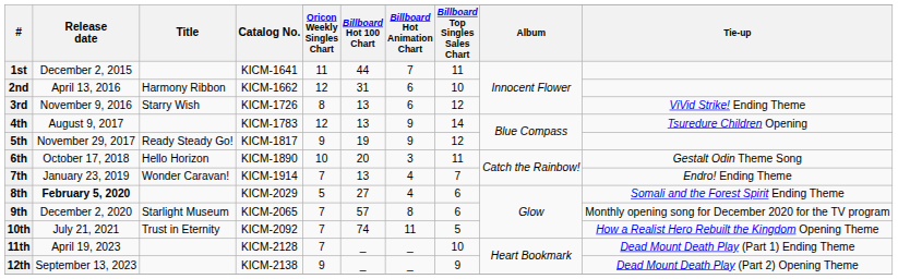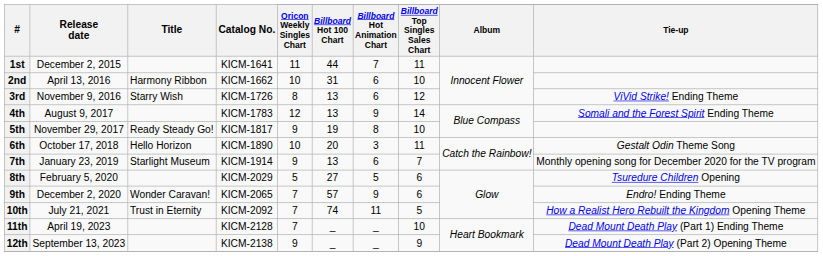2nd | Oricon Weekly Singles Chart: 12 -> 10
4th | Tie-up: Tsuredure Children Opening -> Somali and the Forest Spirit Ending Theme
5th | Billboard Hot Animation Chart: 9 -> 8
5th | Billboard Top Singles Sales Chart: 12 -> 10
7th | Title: Wonder Caravan! -> Starlight Museum
7th | Oricon Weekly Singles Chart: 7 -> 9
7th | Billboard Hot Animation Chart: 4 -> 6
7th | Tie-up: Endro! Ending Theme -> Monthly opening song for December 2020 for the TV program
8th | Release date: bold -> normal
8th | Billboard Hot Animation Chart: 4 -> 5
8th | Tie-up: Somali and the Forest Spirit Ending Theme -> Tsuredure Children Opening
9th | Title: Starlight Museum -> Wonder Caravan!
9th | Billboard Hot Animation Chart: 8 -> 9
9th | Tie-up: Monthly opening song for December 2020 for the TV program -> Endro! Ending Theme
